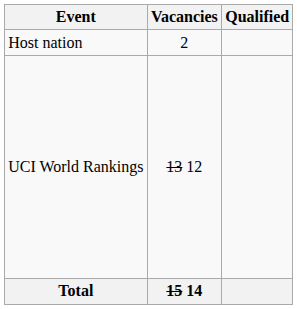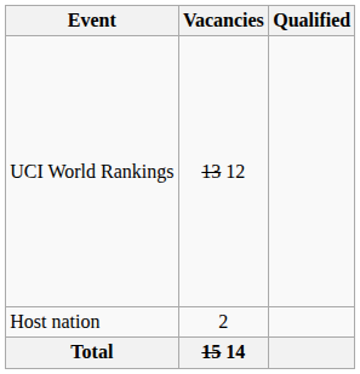rows swapped: Host nation <-> UCI World Rankings
